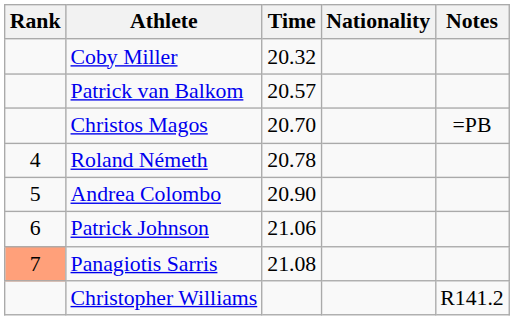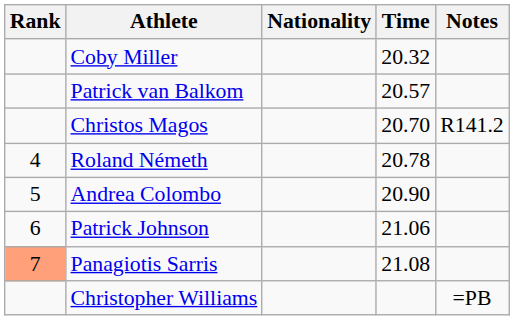columns swapped: Nationality <-> Time
Christos Magos | Notes: =PB -> R141.2
Christopher Williams | Notes: R141.2 -> =PB
